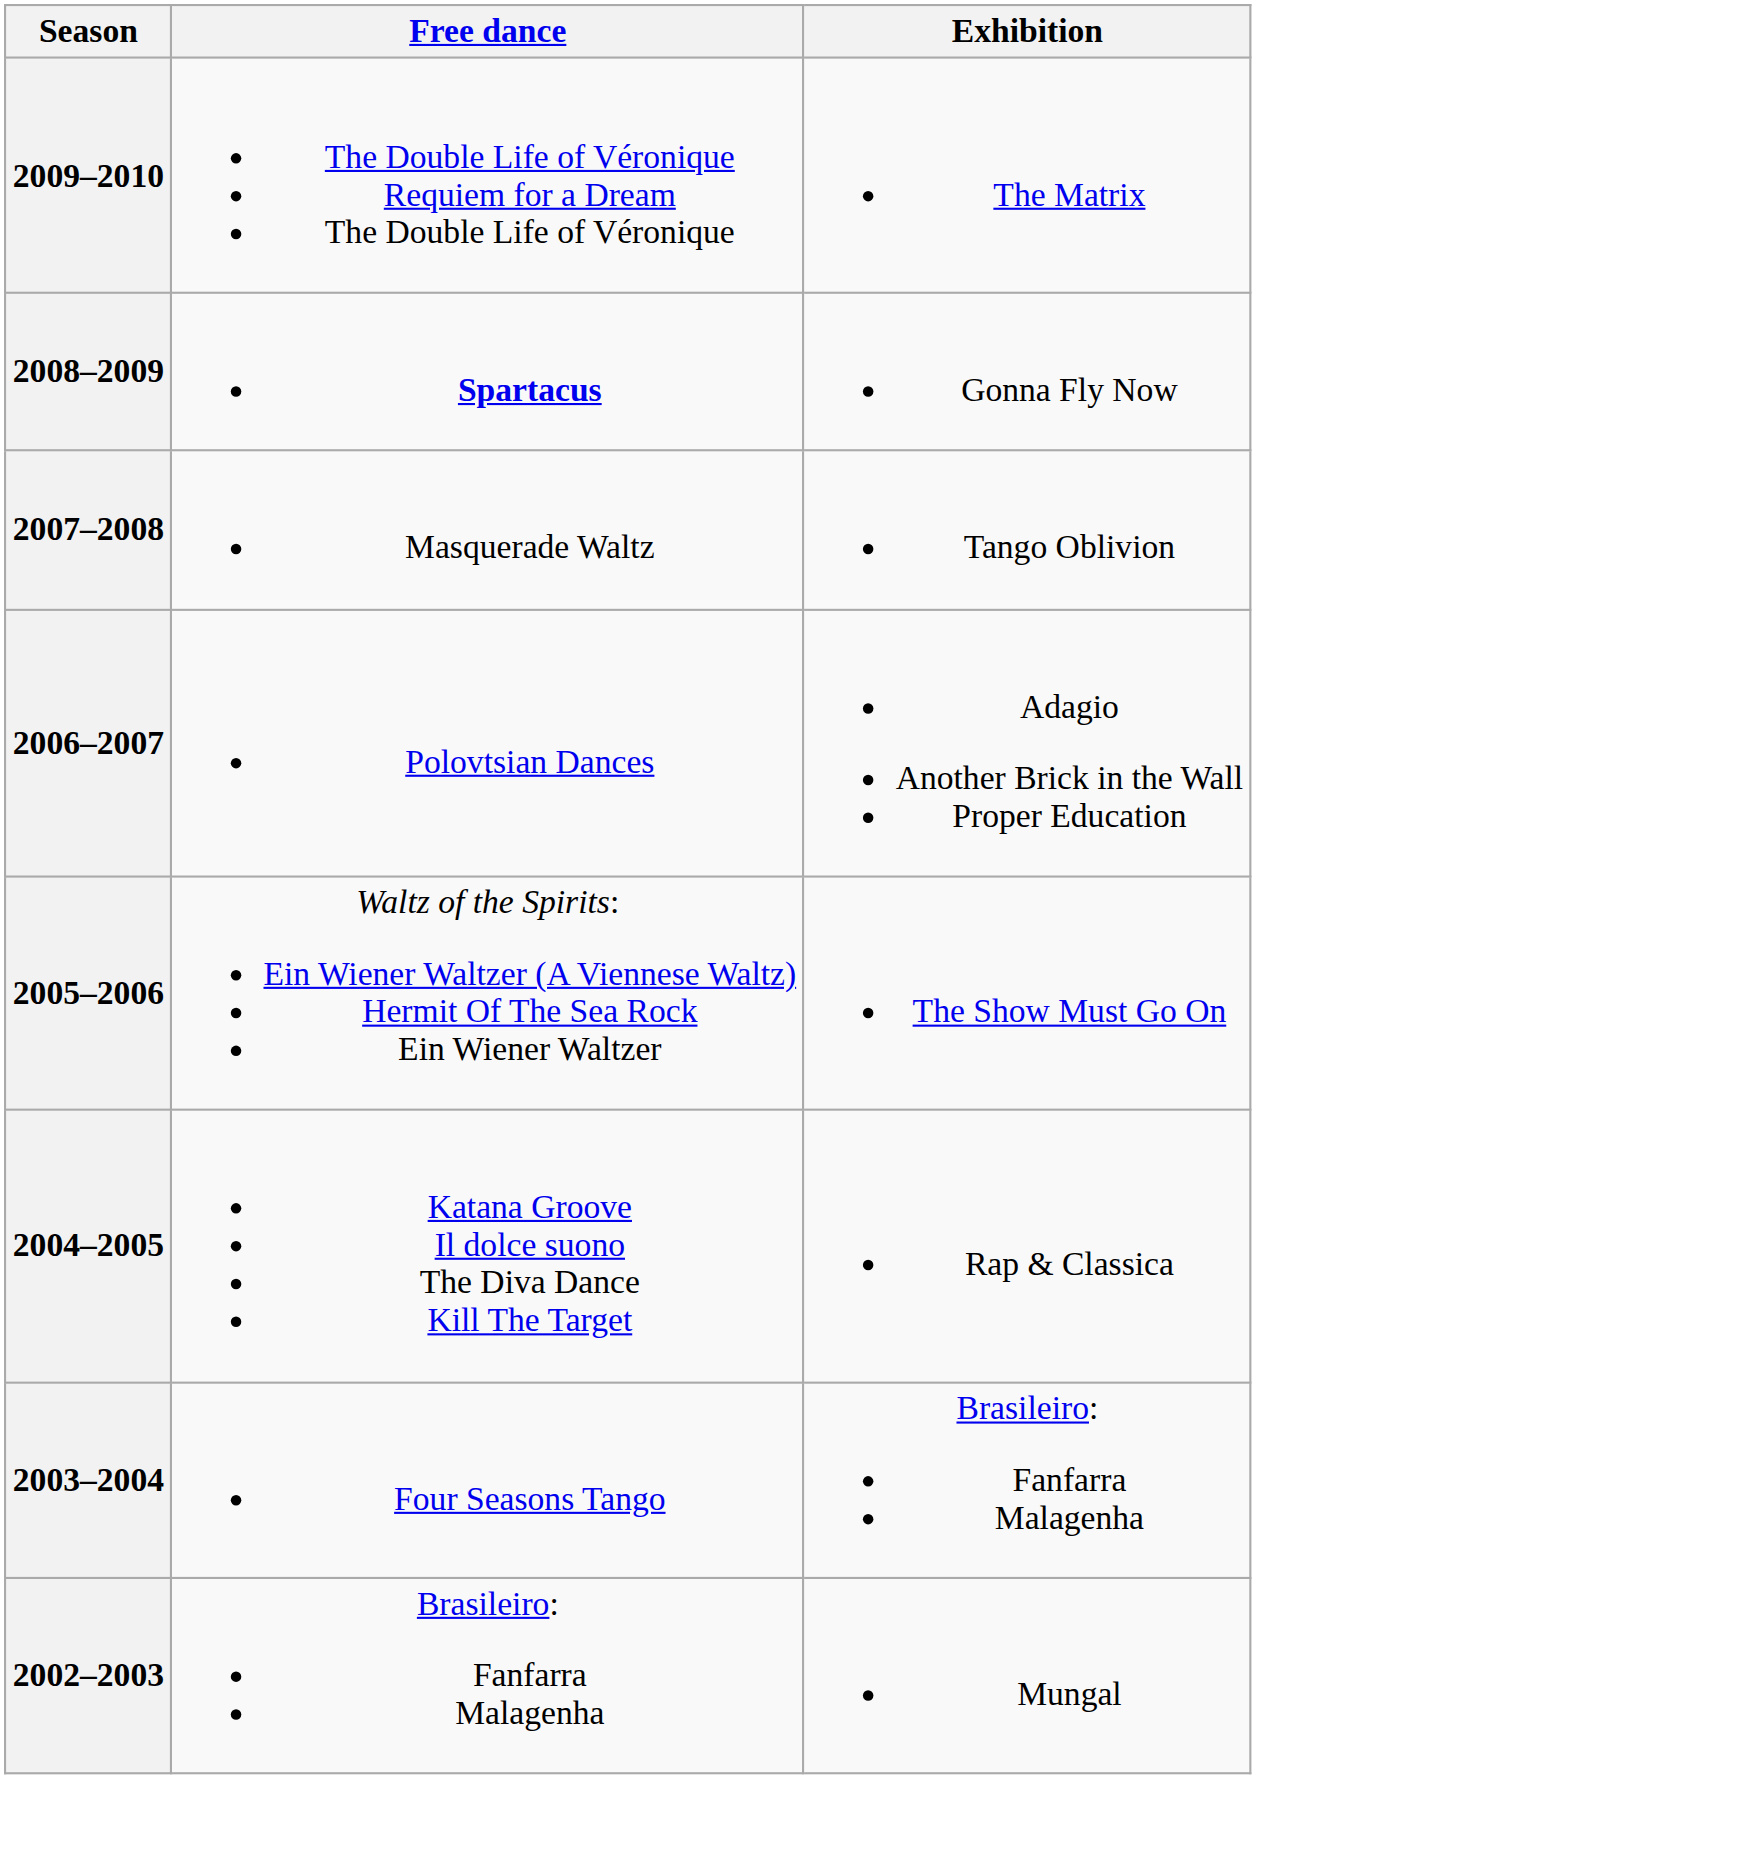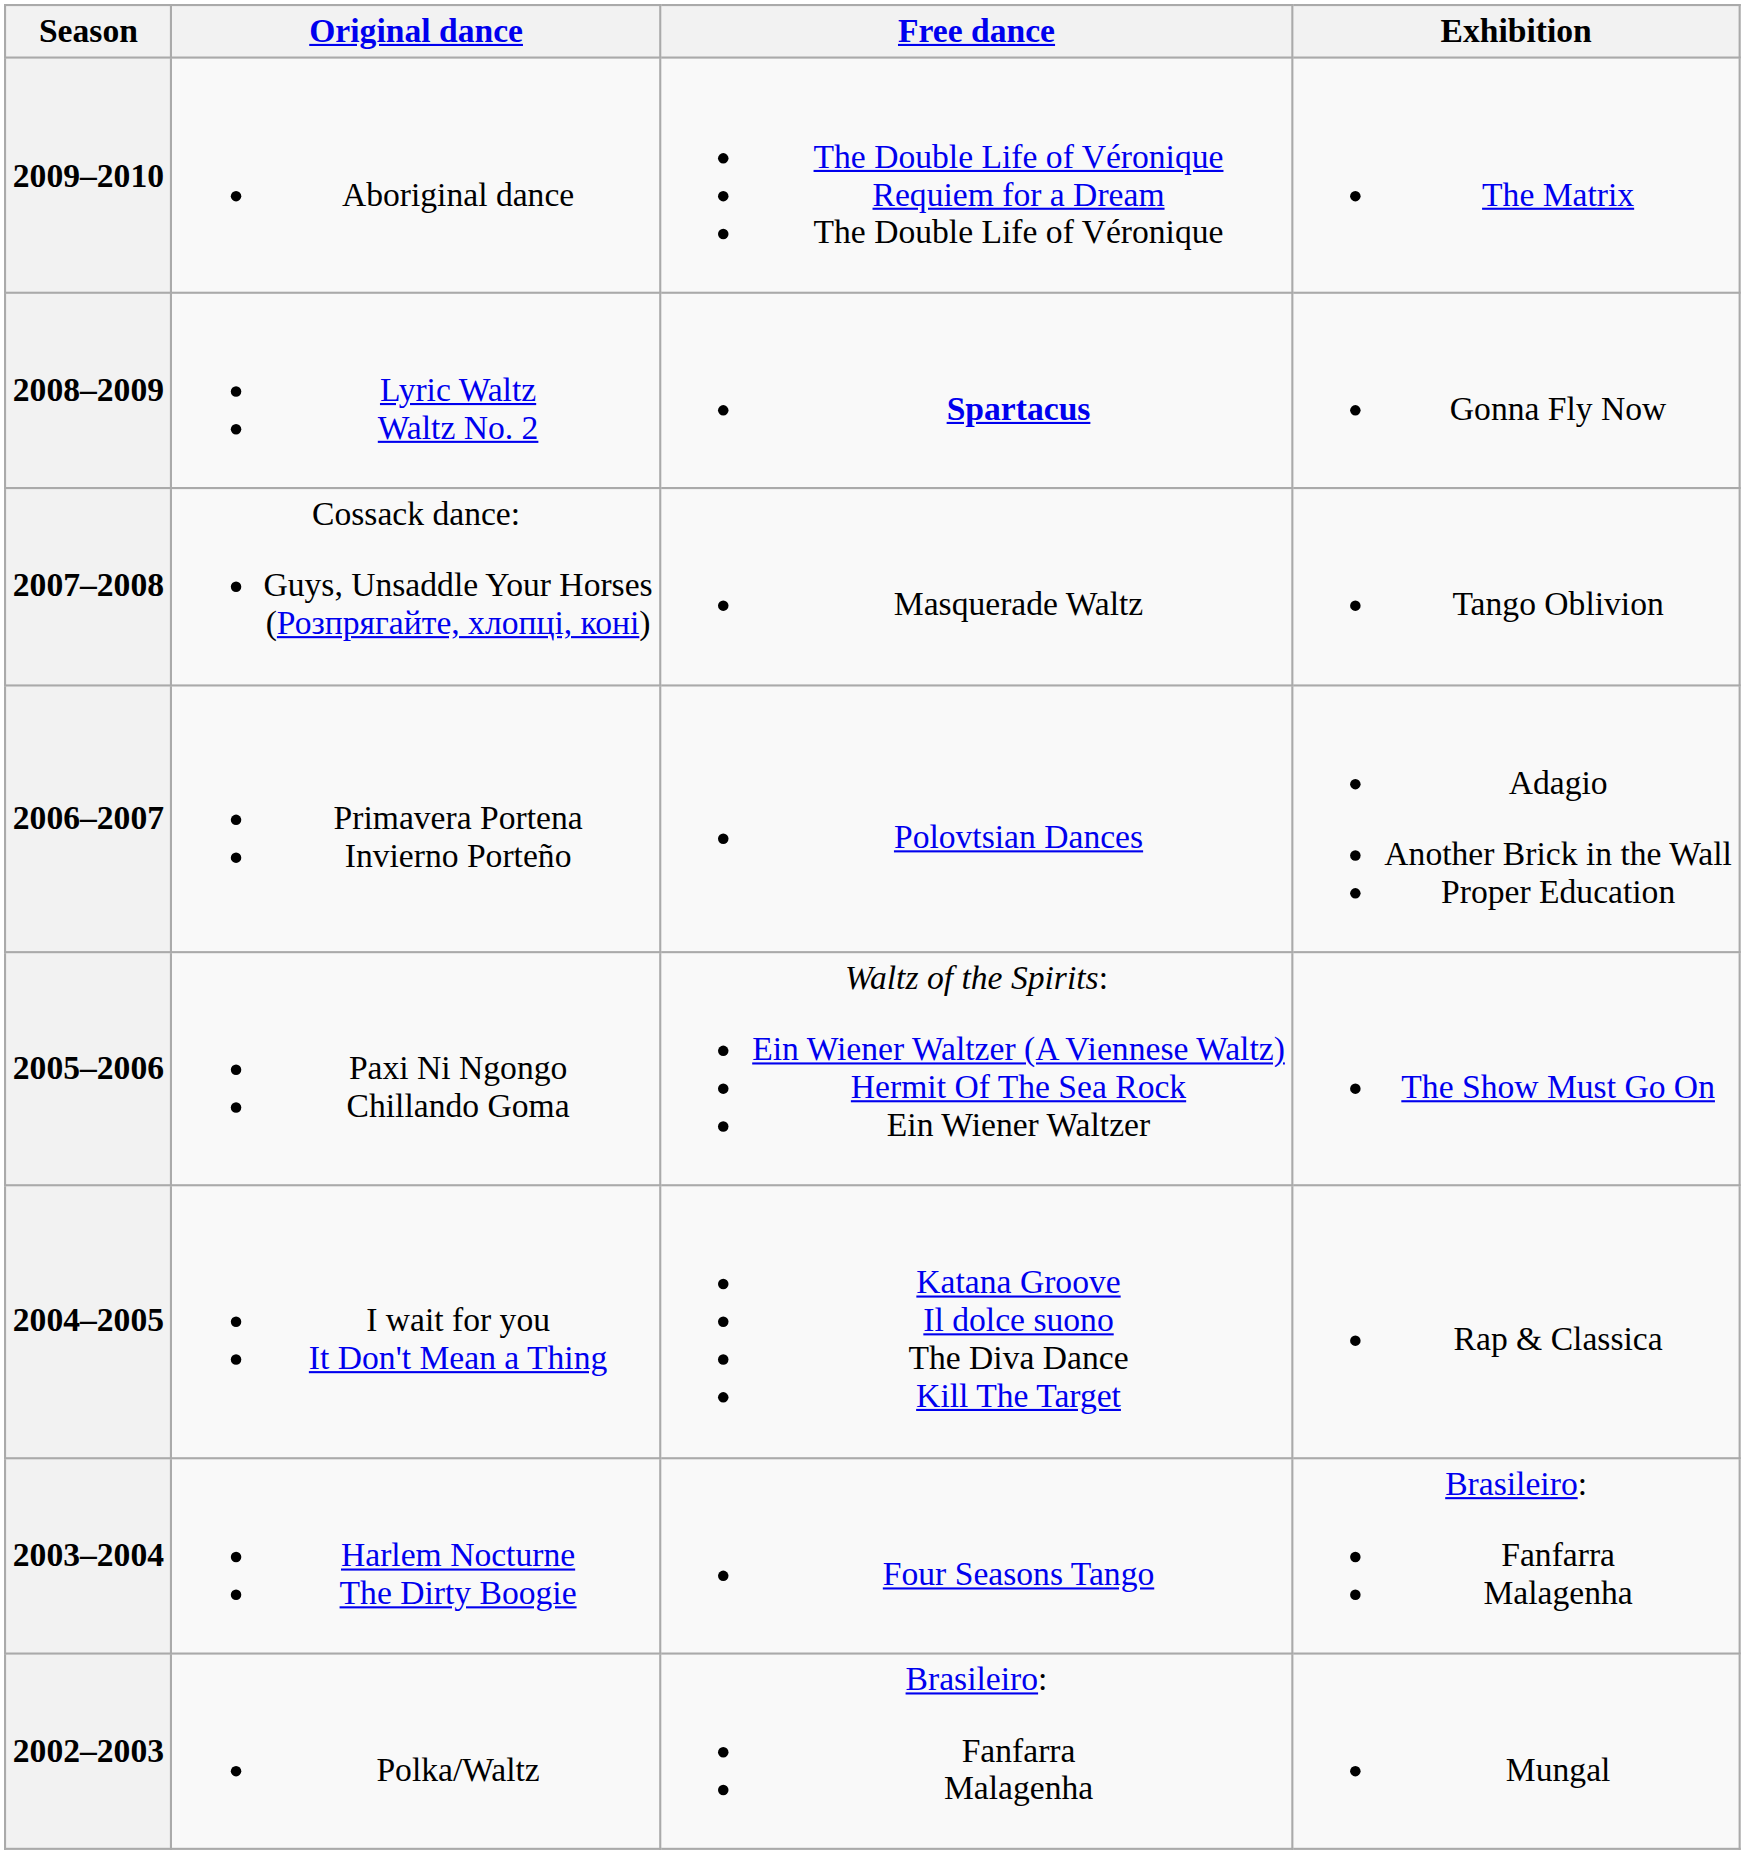+ column: Original dance | Aboriginal dance | Lyric Waltz Waltz No. 2 | Cossack dance: Guys, Unsaddle Your Horses (Розпрягайте, хлопці, коні) | Primavera Portena Invierno Porteño | Paxi Ni Ngongo Chillando Goma | I wait for you It Don't Mean a Thing | Harlem Nocturne The Dirty Boogie | Polka/Waltz
